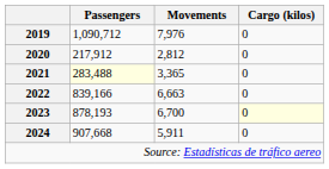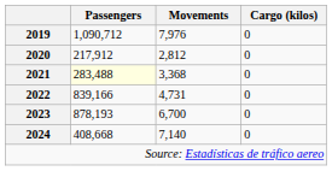2021 | Movements: 3,365 -> 3,368
2022 | Movements: 6,663 -> 4,731
2023 | Cargo (kilos): lightyellow background -> no background
2024 | Passengers: 907,668 -> 408,668
2024 | Movements: 5,911 -> 7,140
